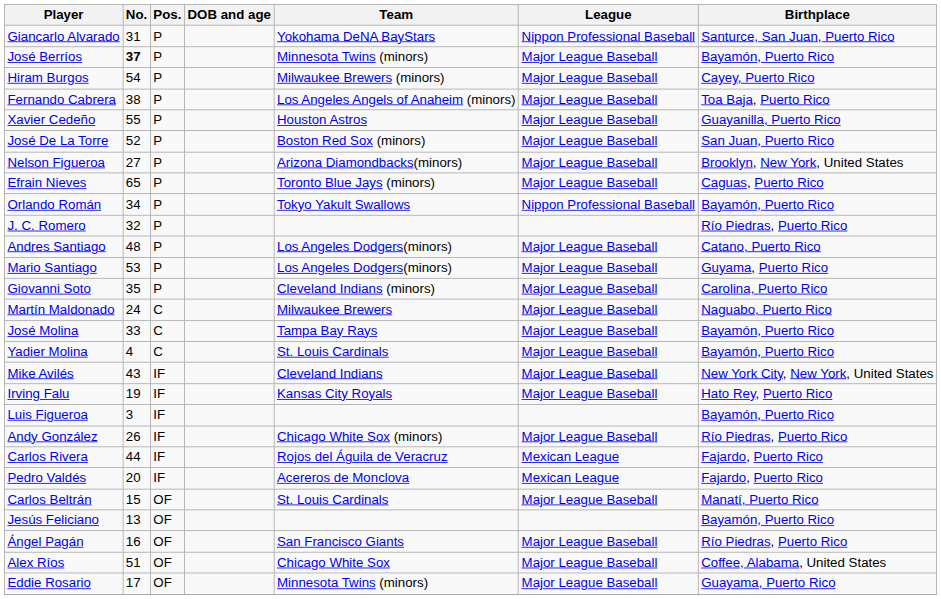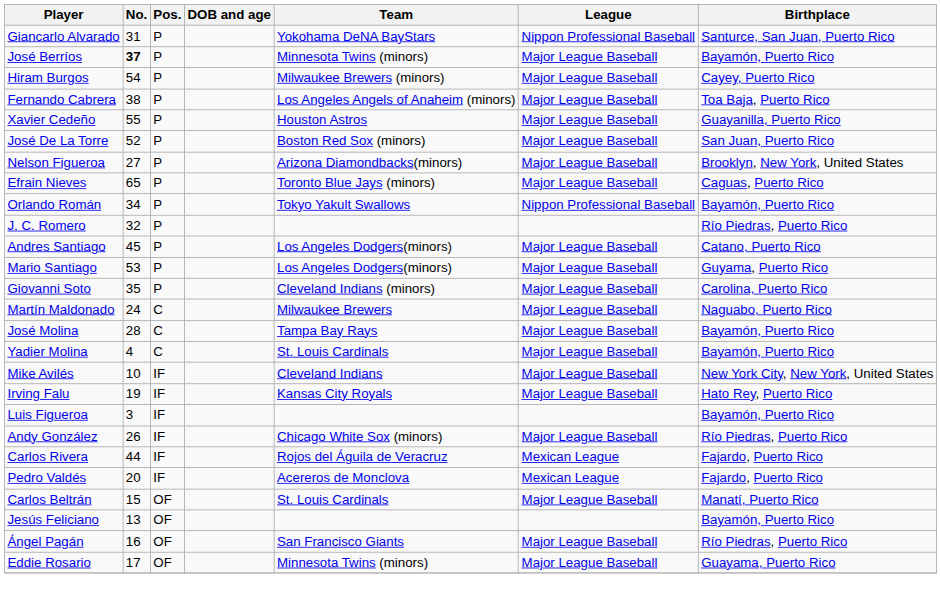Andres Santiago | No.: 48 -> 45
José Molina | No.: 33 -> 28
Mike Avilés | No.: 43 -> 10
- row: Alex Ríos | 51 | OF | Chicago White Sox | Major League Baseball | Coffee, Alabama, United States
